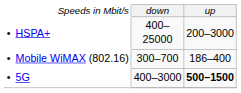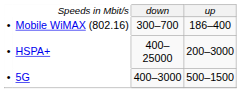rows swapped: HSPA+ <-> Mobile WiMAX (802.16)
5G | column 4: bold -> normal
